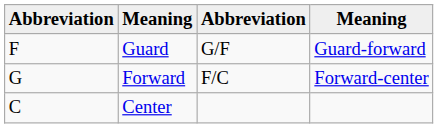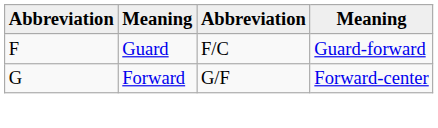Guard | column 3: G/F -> F/C
Forward | column 3: F/C -> G/F
- row: C | Center
